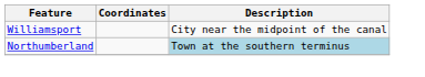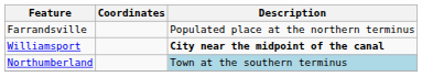+ row: Farrandsville | Populated place at the northern terminus
Williamsport | Description: normal -> bold
